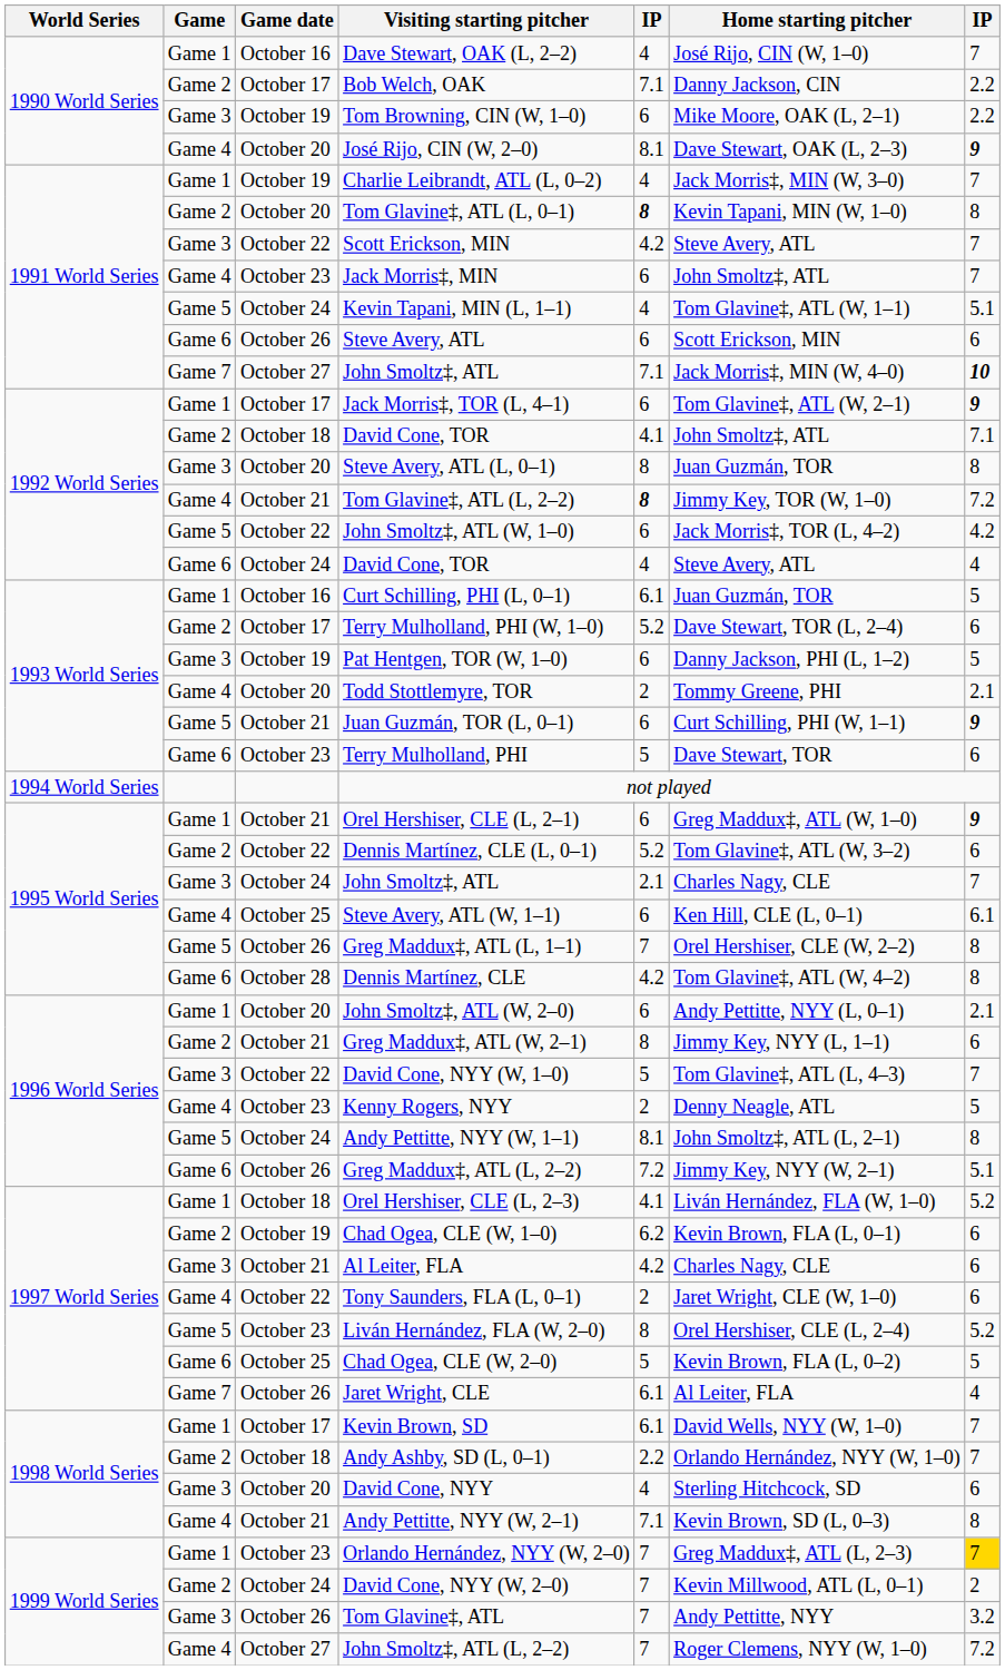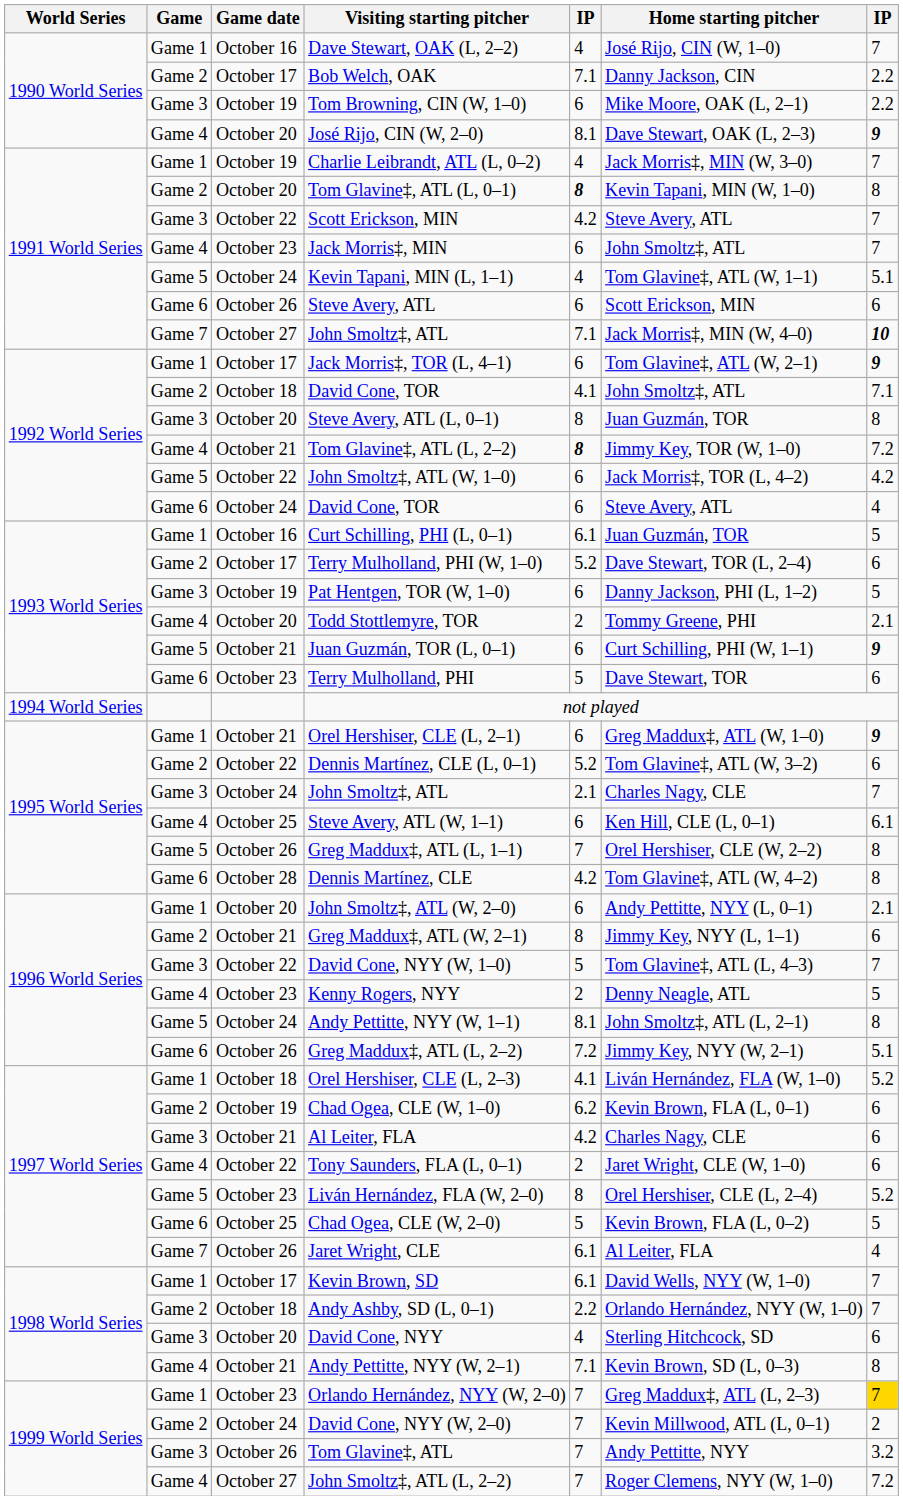October 24 / David Cone, TOR | column 5: 4 -> 6
